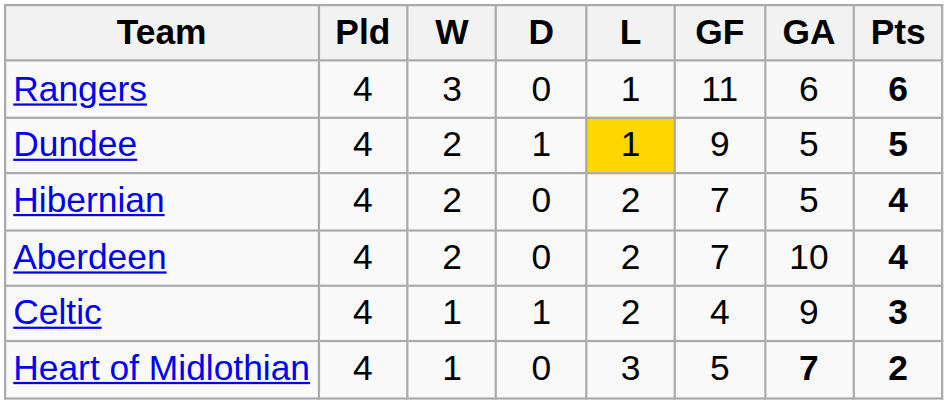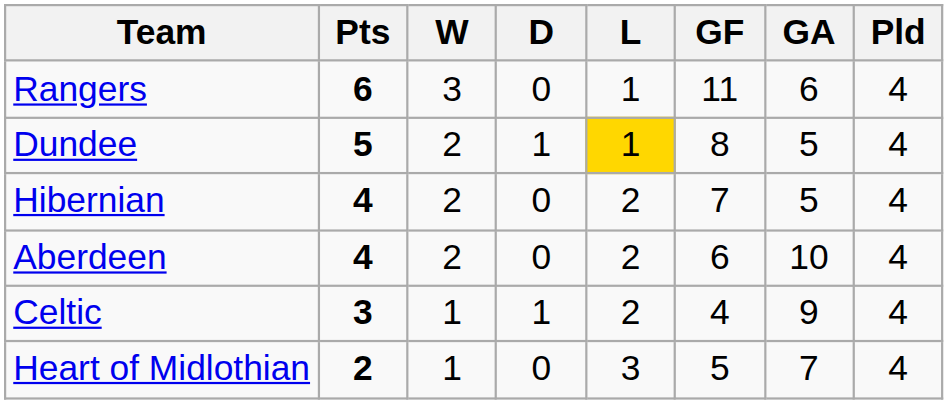columns swapped: Pld <-> Pts
Dundee | GF: 9 -> 8
Aberdeen | GF: 7 -> 6
Heart of Midlothian | GA: bold -> normal
